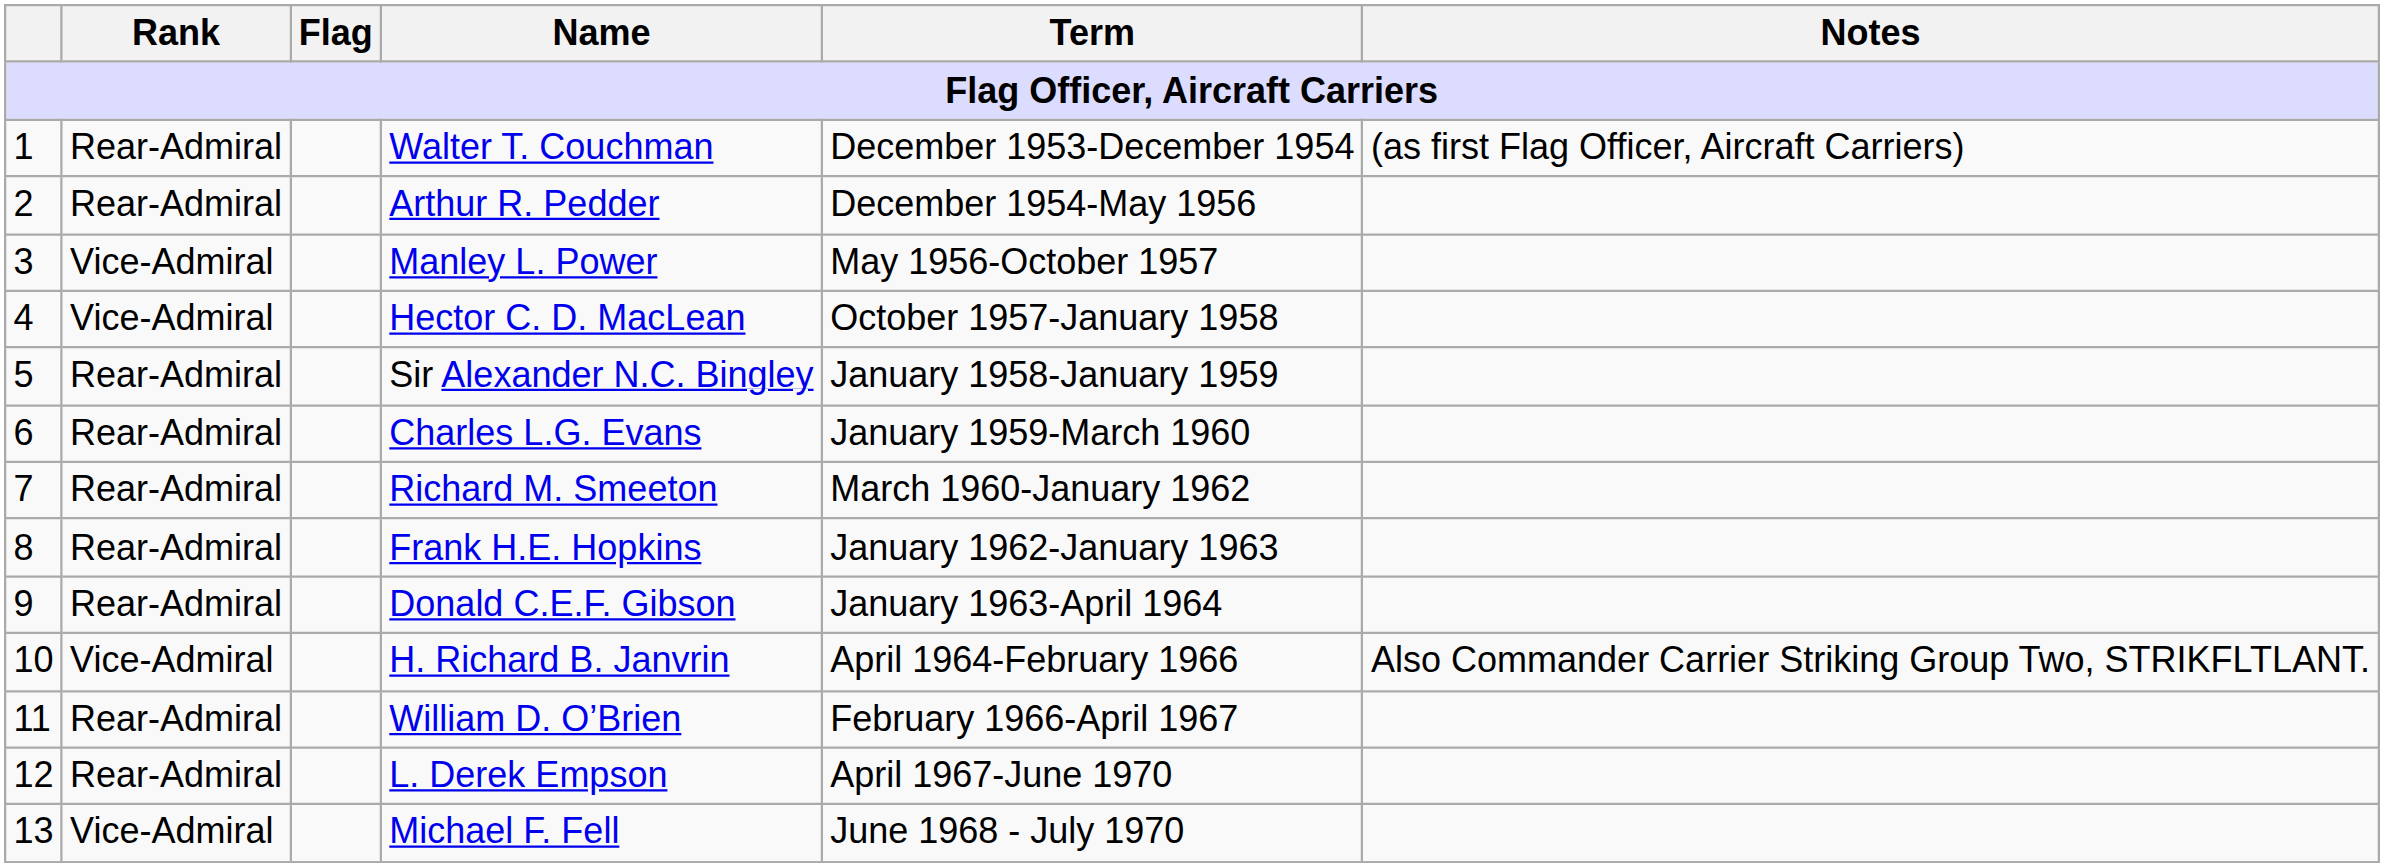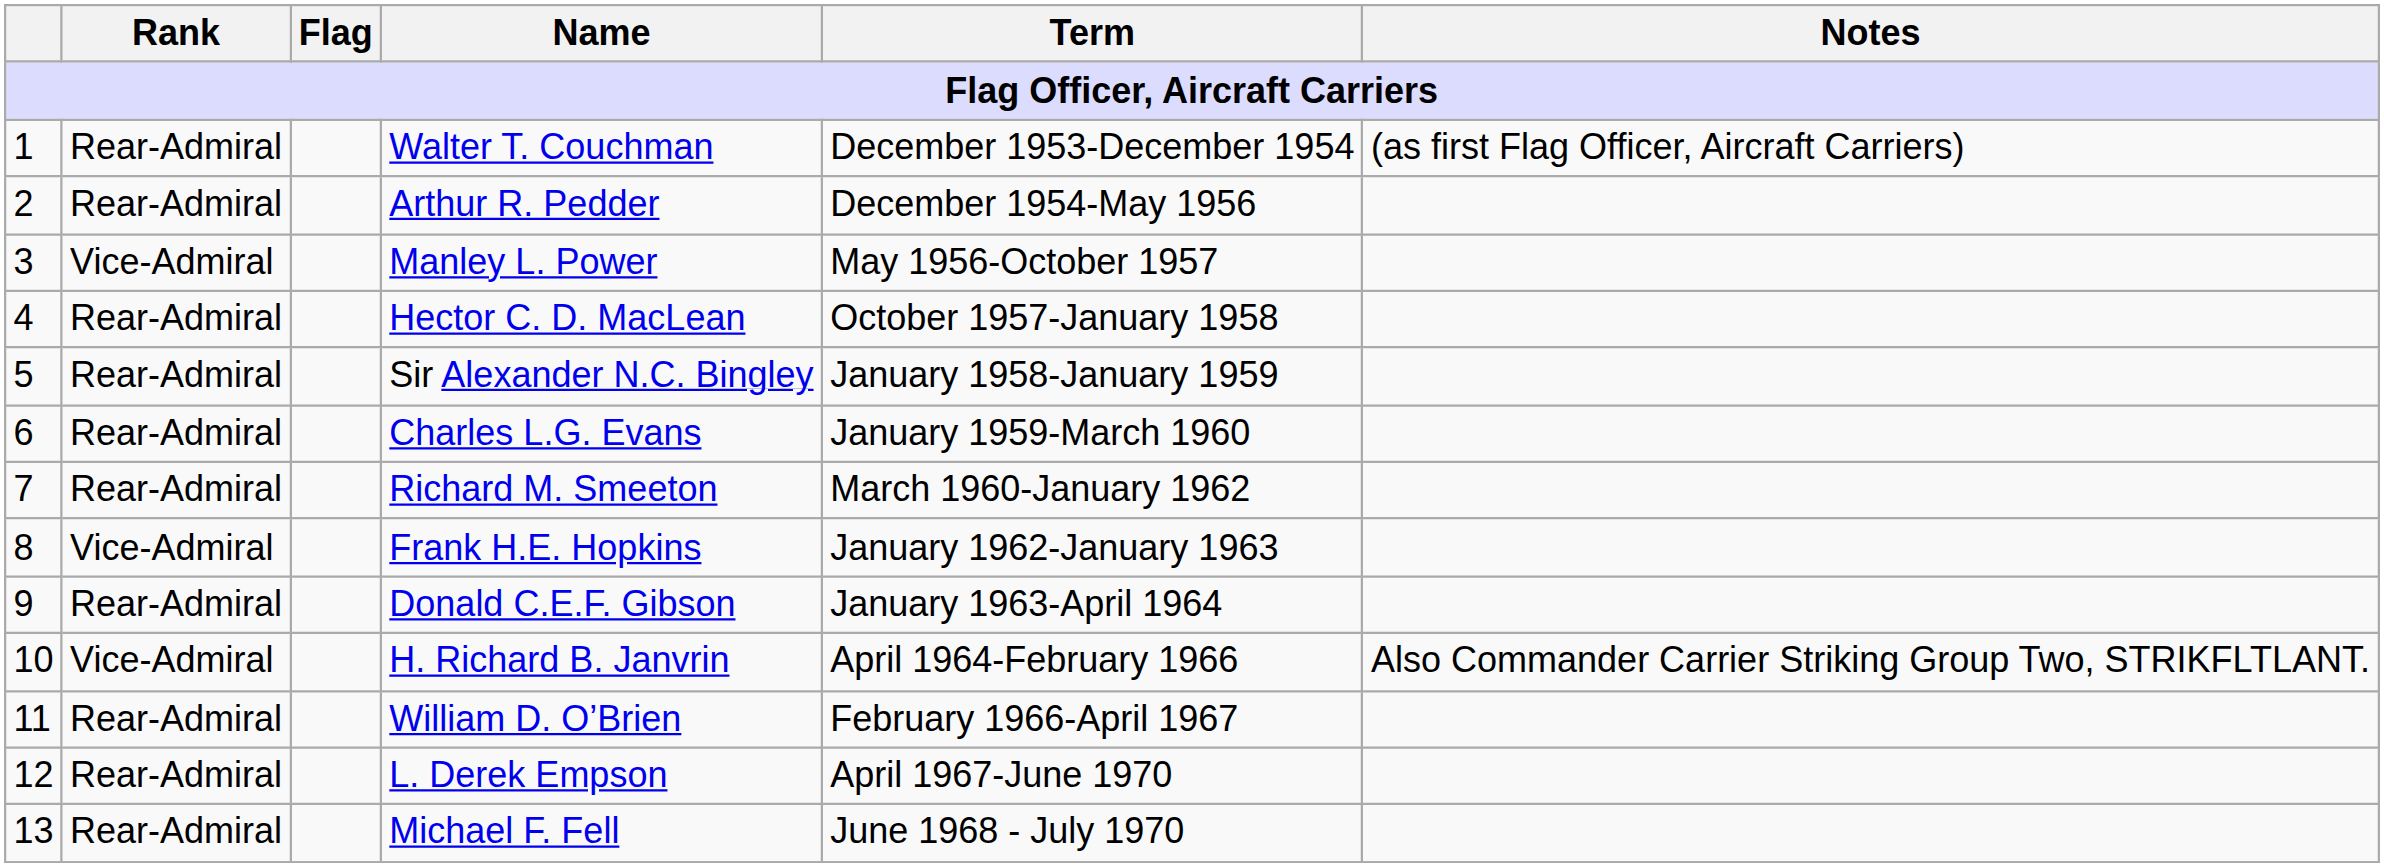Hector C. D. MacLean | Rank: Vice-Admiral -> Rear-Admiral
Frank H.E. Hopkins | Rank: Rear-Admiral -> Vice-Admiral
Michael F. Fell | Rank: Vice-Admiral -> Rear-Admiral
